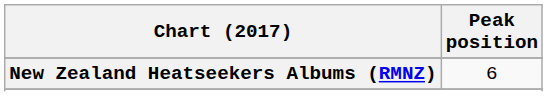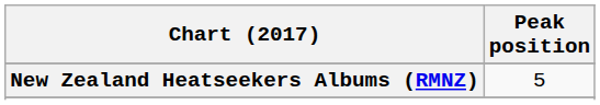New Zealand Heatseekers Albums (RMNZ) | Peak position: 6 -> 5
